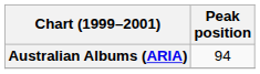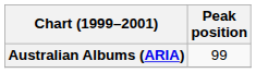Australian Albums (ARIA) | Peak position: 94 -> 99
